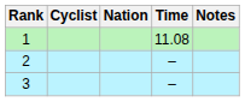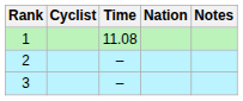columns swapped: Nation <-> Time
